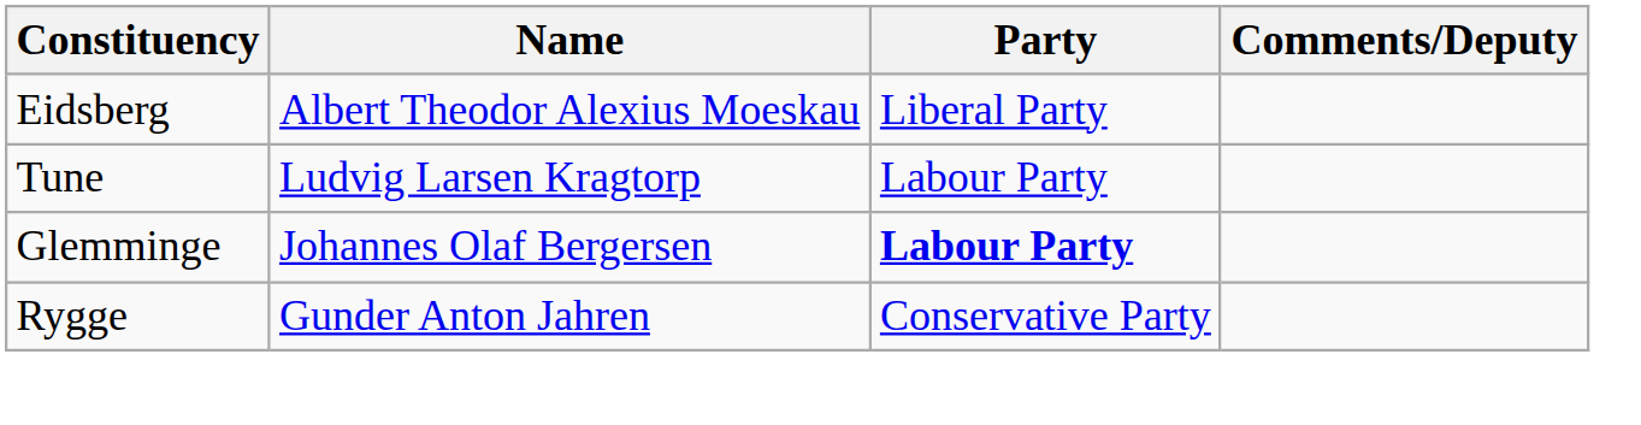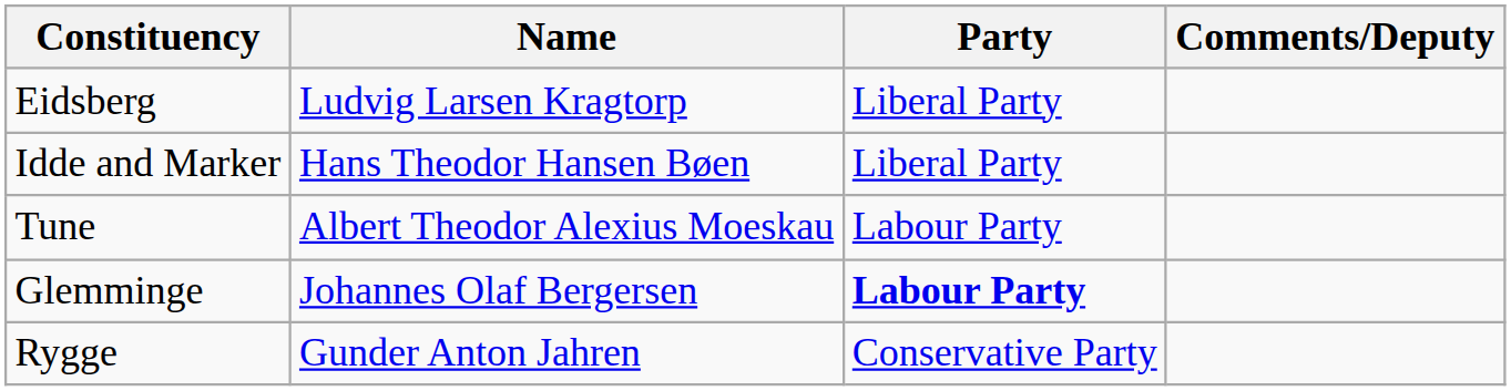Eidsberg | Name: Albert Theodor Alexius Moeskau -> Ludvig Larsen Kragtorp
+ row: Idde and Marker | Hans Theodor Hansen Bøen | Liberal Party
Tune | Name: Ludvig Larsen Kragtorp -> Albert Theodor Alexius Moeskau
